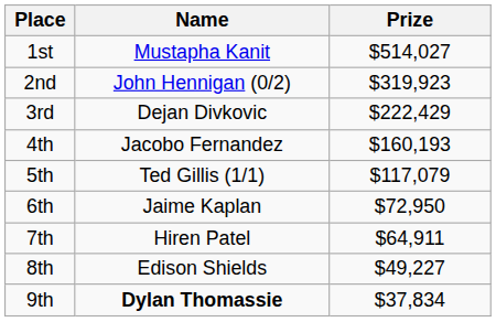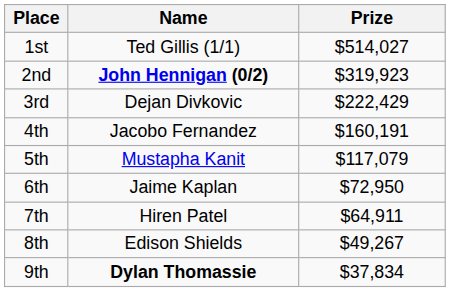1st | Name: Mustapha Kanit -> Ted Gillis (1/1)
2nd | Name: normal -> bold
4th | Prize: $160,193 -> $160,191
5th | Name: Ted Gillis (1/1) -> Mustapha Kanit
8th | Prize: $49,227 -> $49,267
